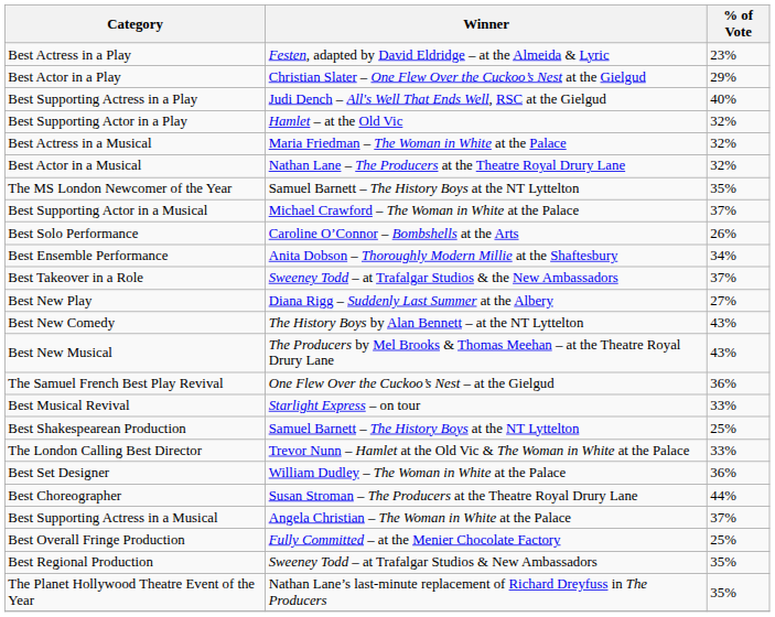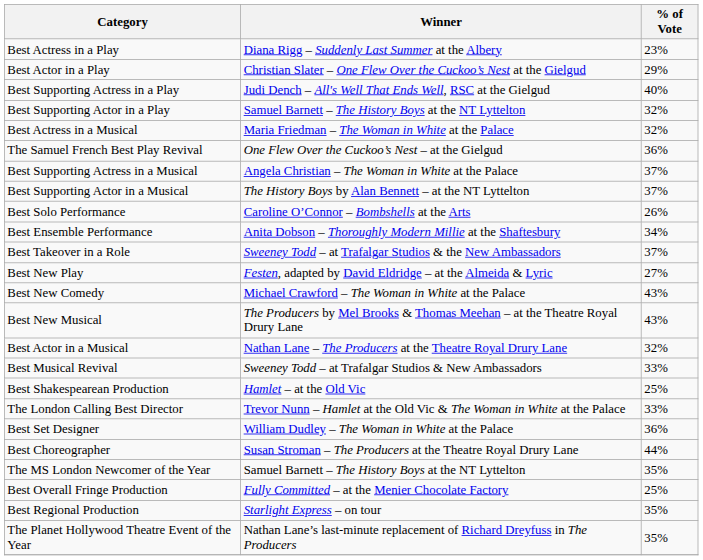Best Actress in a Play | Winner: Festen, adapted by David Eldridge – at the Almeida & Lyric -> Diana Rigg – Suddenly Last Summer at the Albery
Best Supporting Actor in a Play | Winner: Hamlet – at the Old Vic -> Samuel Barnett – The History Boys at the NT Lyttelton
rows swapped: Best Actor in a Musical <-> The Samuel French Best Play Revival
rows swapped: Best Supporting Actress in a Musical <-> The MS London Newcomer of the Year
Best Supporting Actor in a Musical | Winner: Michael Crawford – The Woman in White at the Palace -> The History Boys by Alan Bennett – at the NT Lyttelton
Best New Play | Winner: Diana Rigg – Suddenly Last Summer at the Albery -> Festen, adapted by David Eldridge – at the Almeida & Lyric
Best New Comedy | Winner: The History Boys by Alan Bennett – at the NT Lyttelton -> Michael Crawford – The Woman in White at the Palace
Best Musical Revival | Winner: Starlight Express – on tour -> Sweeney Todd – at Trafalgar Studios & New Ambassadors
Best Shakespearean Production | Winner: Samuel Barnett – The History Boys at the NT Lyttelton -> Hamlet – at the Old Vic
Best Regional Production | Winner: Sweeney Todd – at Trafalgar Studios & New Ambassadors -> Starlight Express – on tour
